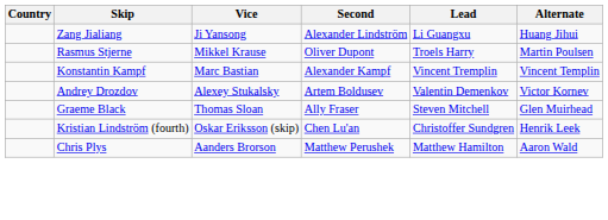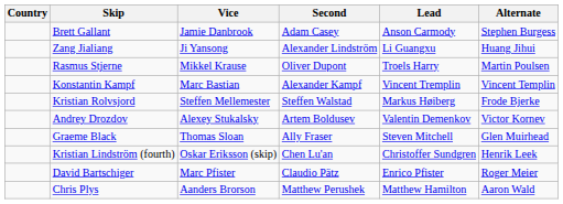+ row: Brett Gallant | Jamie Danbrook | Adam Casey | Anson Carmody | Stephen Burgess
+ row: Kristian Rolvsjord | Steffen Mellemester | Steffen Walstad | Markus Høiberg | Frode Bjerke
+ row: David Bartschiger | Marc Pfister | Claudio Pätz | Enrico Pfister | Roger Meier
